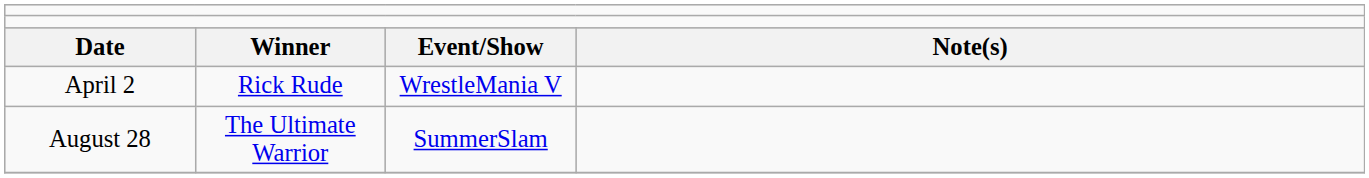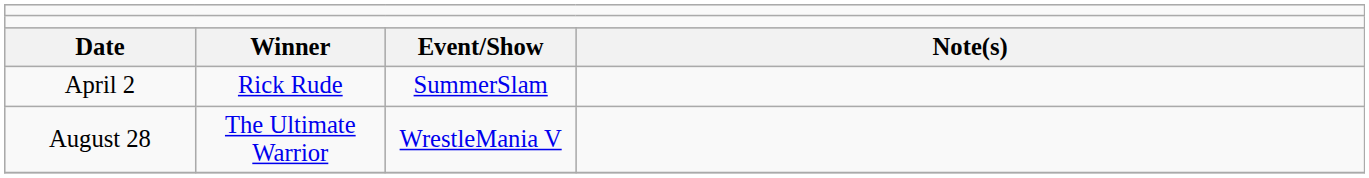April 2 | column 3: WrestleMania V -> SummerSlam
August 28 | column 3: SummerSlam -> WrestleMania V
